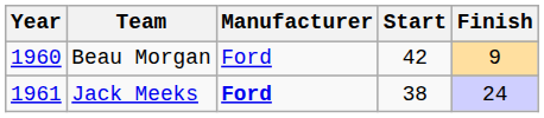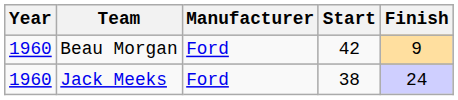Jack Meeks | Year: 1961 -> 1960
Jack Meeks | Manufacturer: bold -> normal
